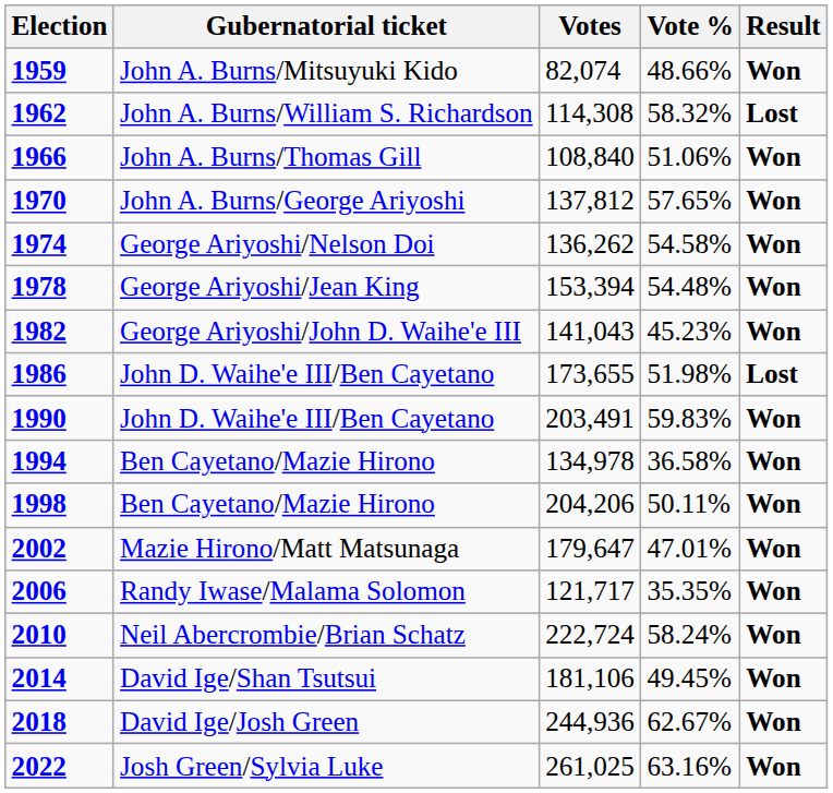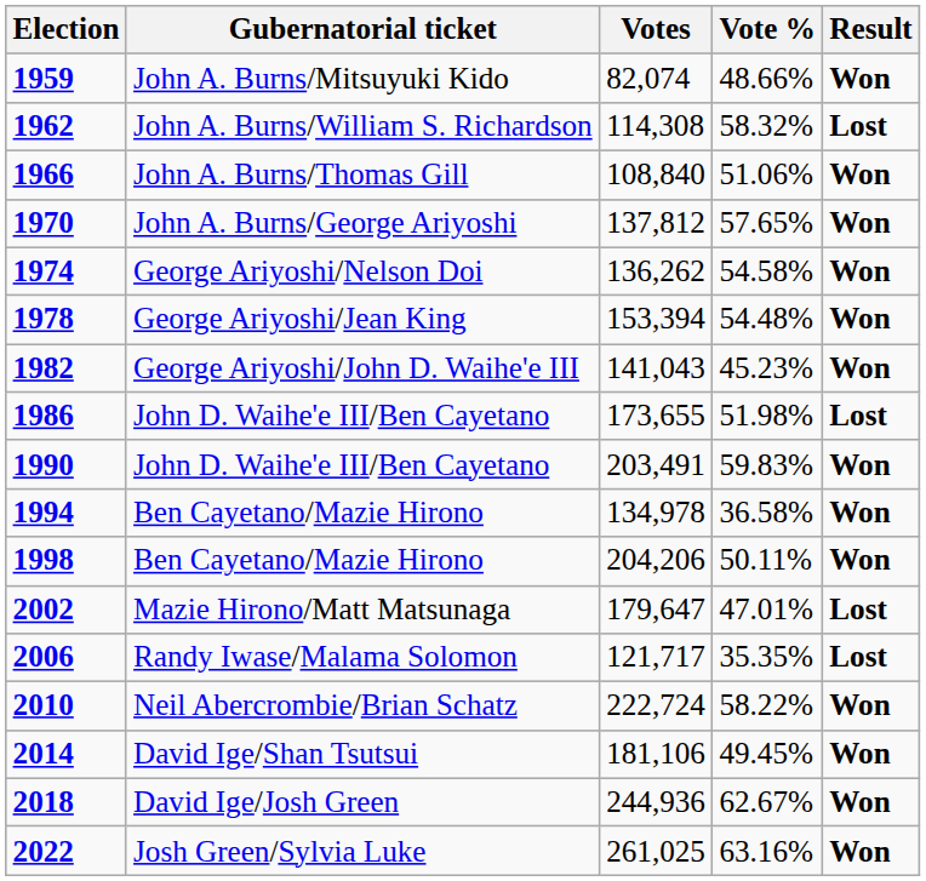2002 | Result: Won -> Lost
2006 | Result: Won -> Lost
2010 | Vote %: 58.24% -> 58.22%
